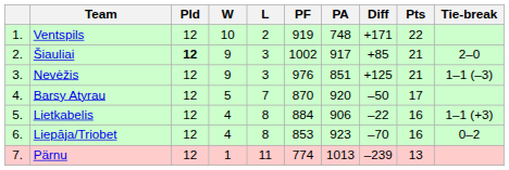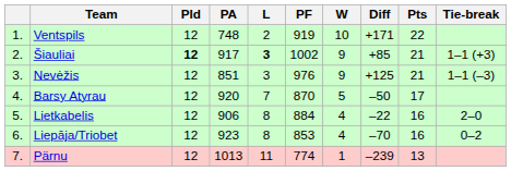columns swapped: W <-> PA
Šiauliai | L: normal -> bold
Šiauliai | Tie-break: 2–0 -> 1–1 (+3)
Lietkabelis | Tie-break: 1–1 (+3) -> 2–0
